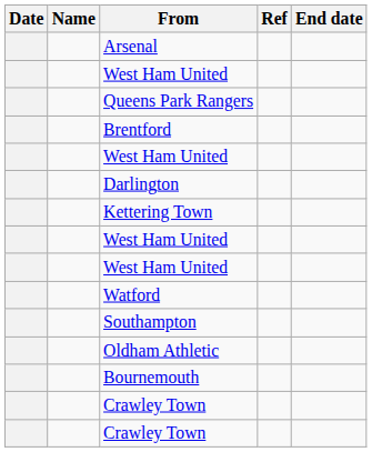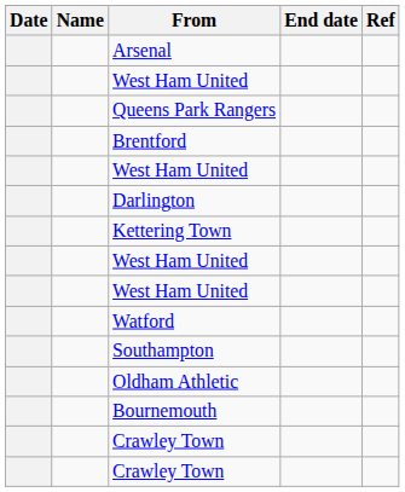columns swapped: End date <-> Ref
